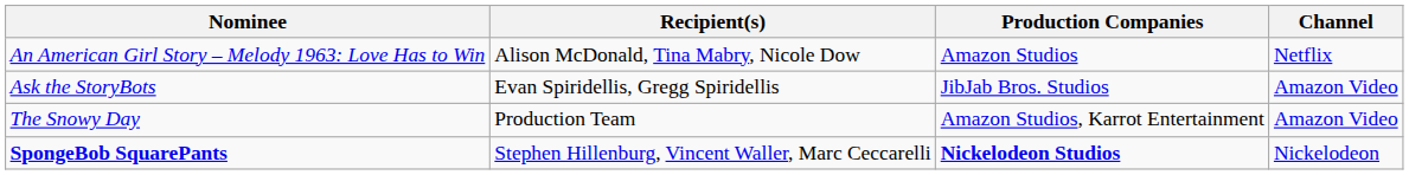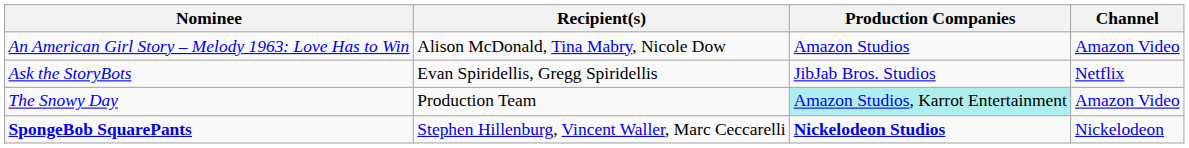An American Girl Story – Melody 1963: Love Has to Win | Channel: Netflix -> Amazon Video
Ask the StoryBots | Channel: Amazon Video -> Netflix
The Snowy Day | Production Companies: no background -> paleturquoise background
